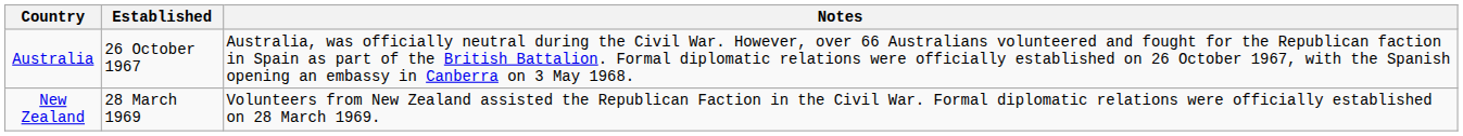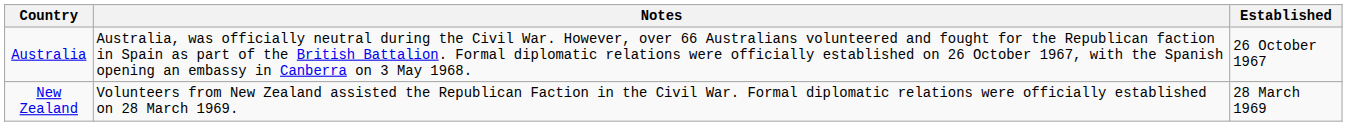columns swapped: Established <-> Notes
